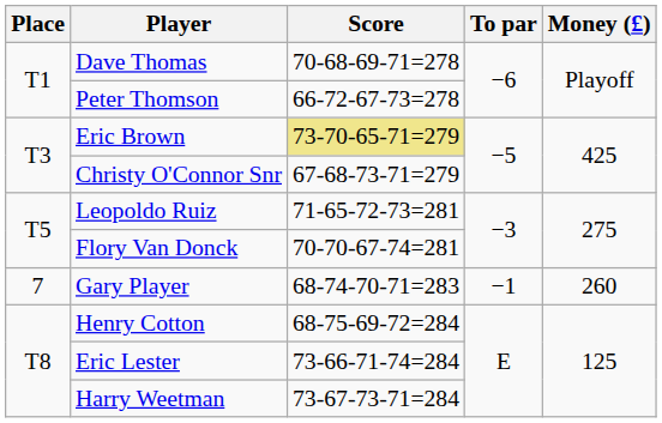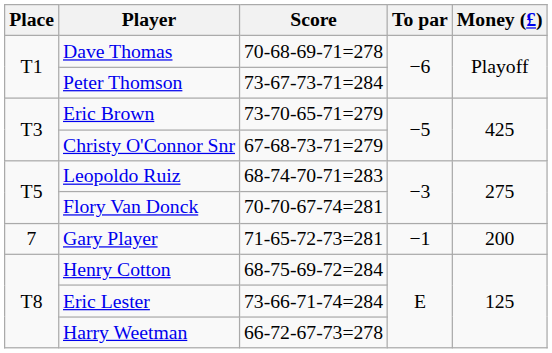Peter Thomson | Score: 66-72-67-73=278 -> 73-67-73-71=284
Eric Brown | Score: khaki background -> no background
Leopoldo Ruiz | Score: 71-65-72-73=281 -> 68-74-70-71=283
Gary Player | Score: 68-74-70-71=283 -> 71-65-72-73=281
Gary Player | Money (£): 260 -> 200
Harry Weetman | Score: 73-67-73-71=284 -> 66-72-67-73=278
